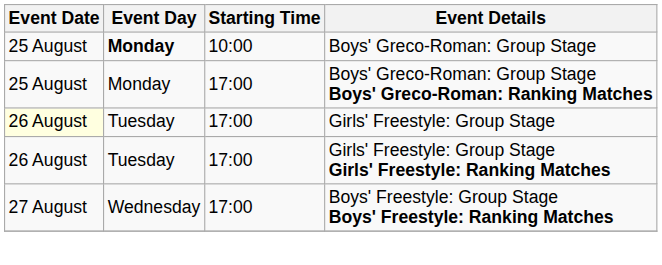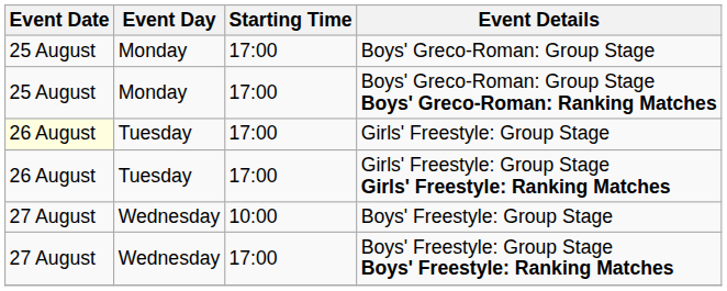Boys' Greco-Roman: Group Stage | Event Day: bold -> normal
Boys' Greco-Roman: Group Stage | Starting Time: 10:00 -> 17:00
+ row: 27 August | Wednesday | 10:00 | Boys' Freestyle: Group Stage
